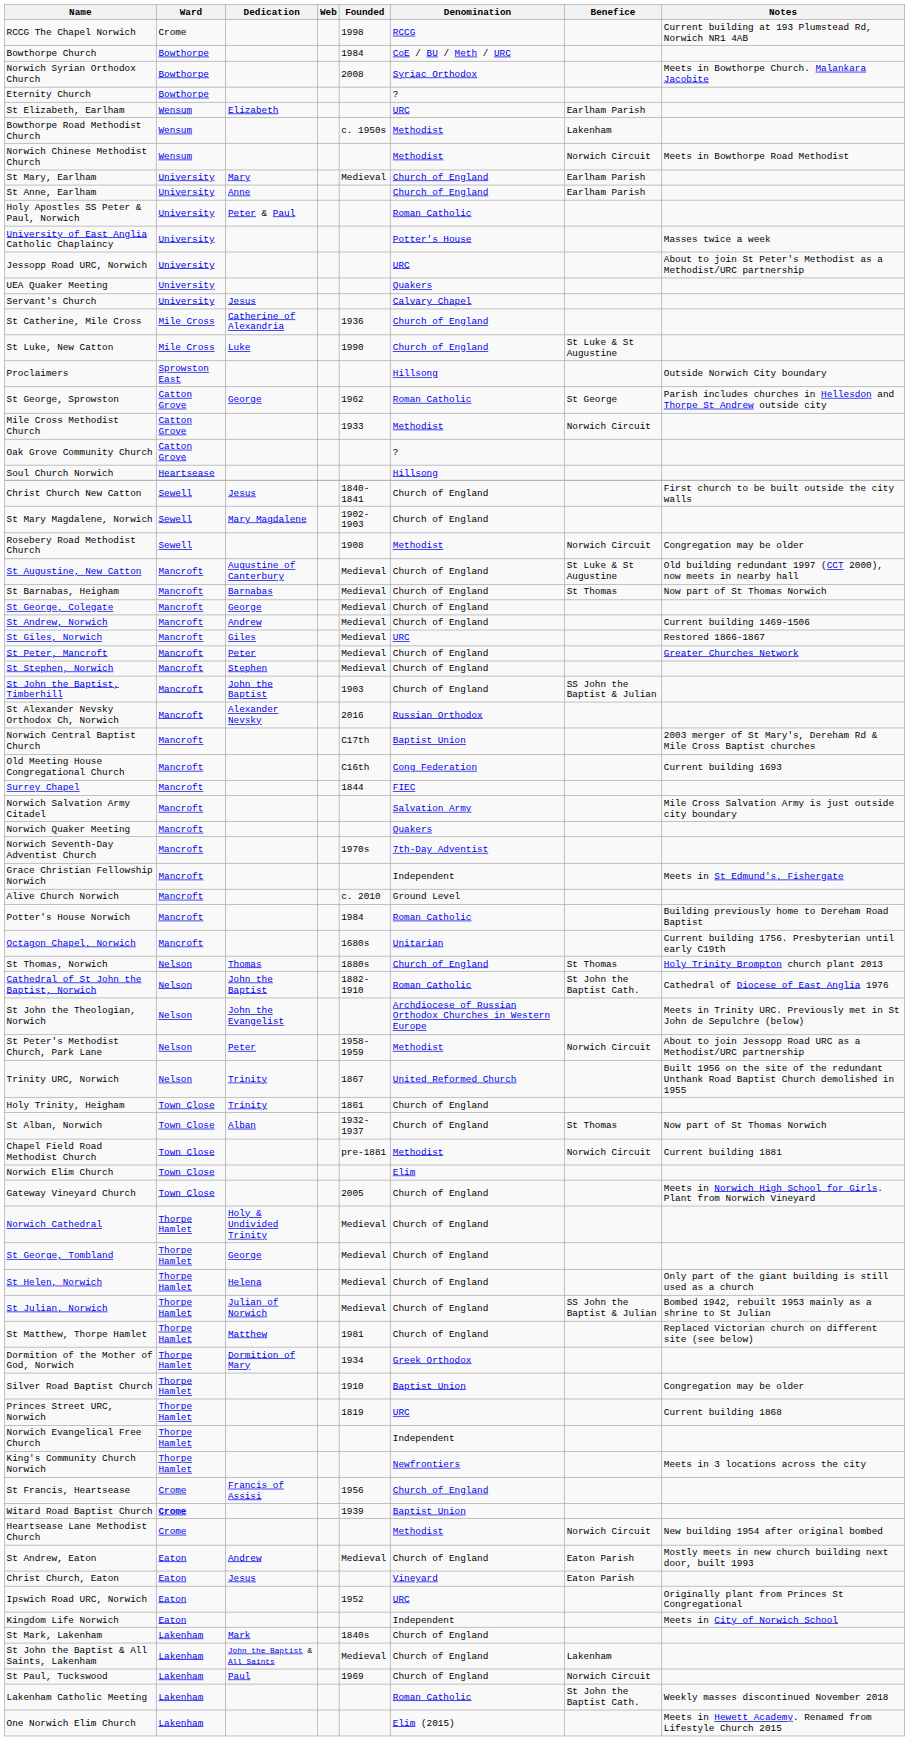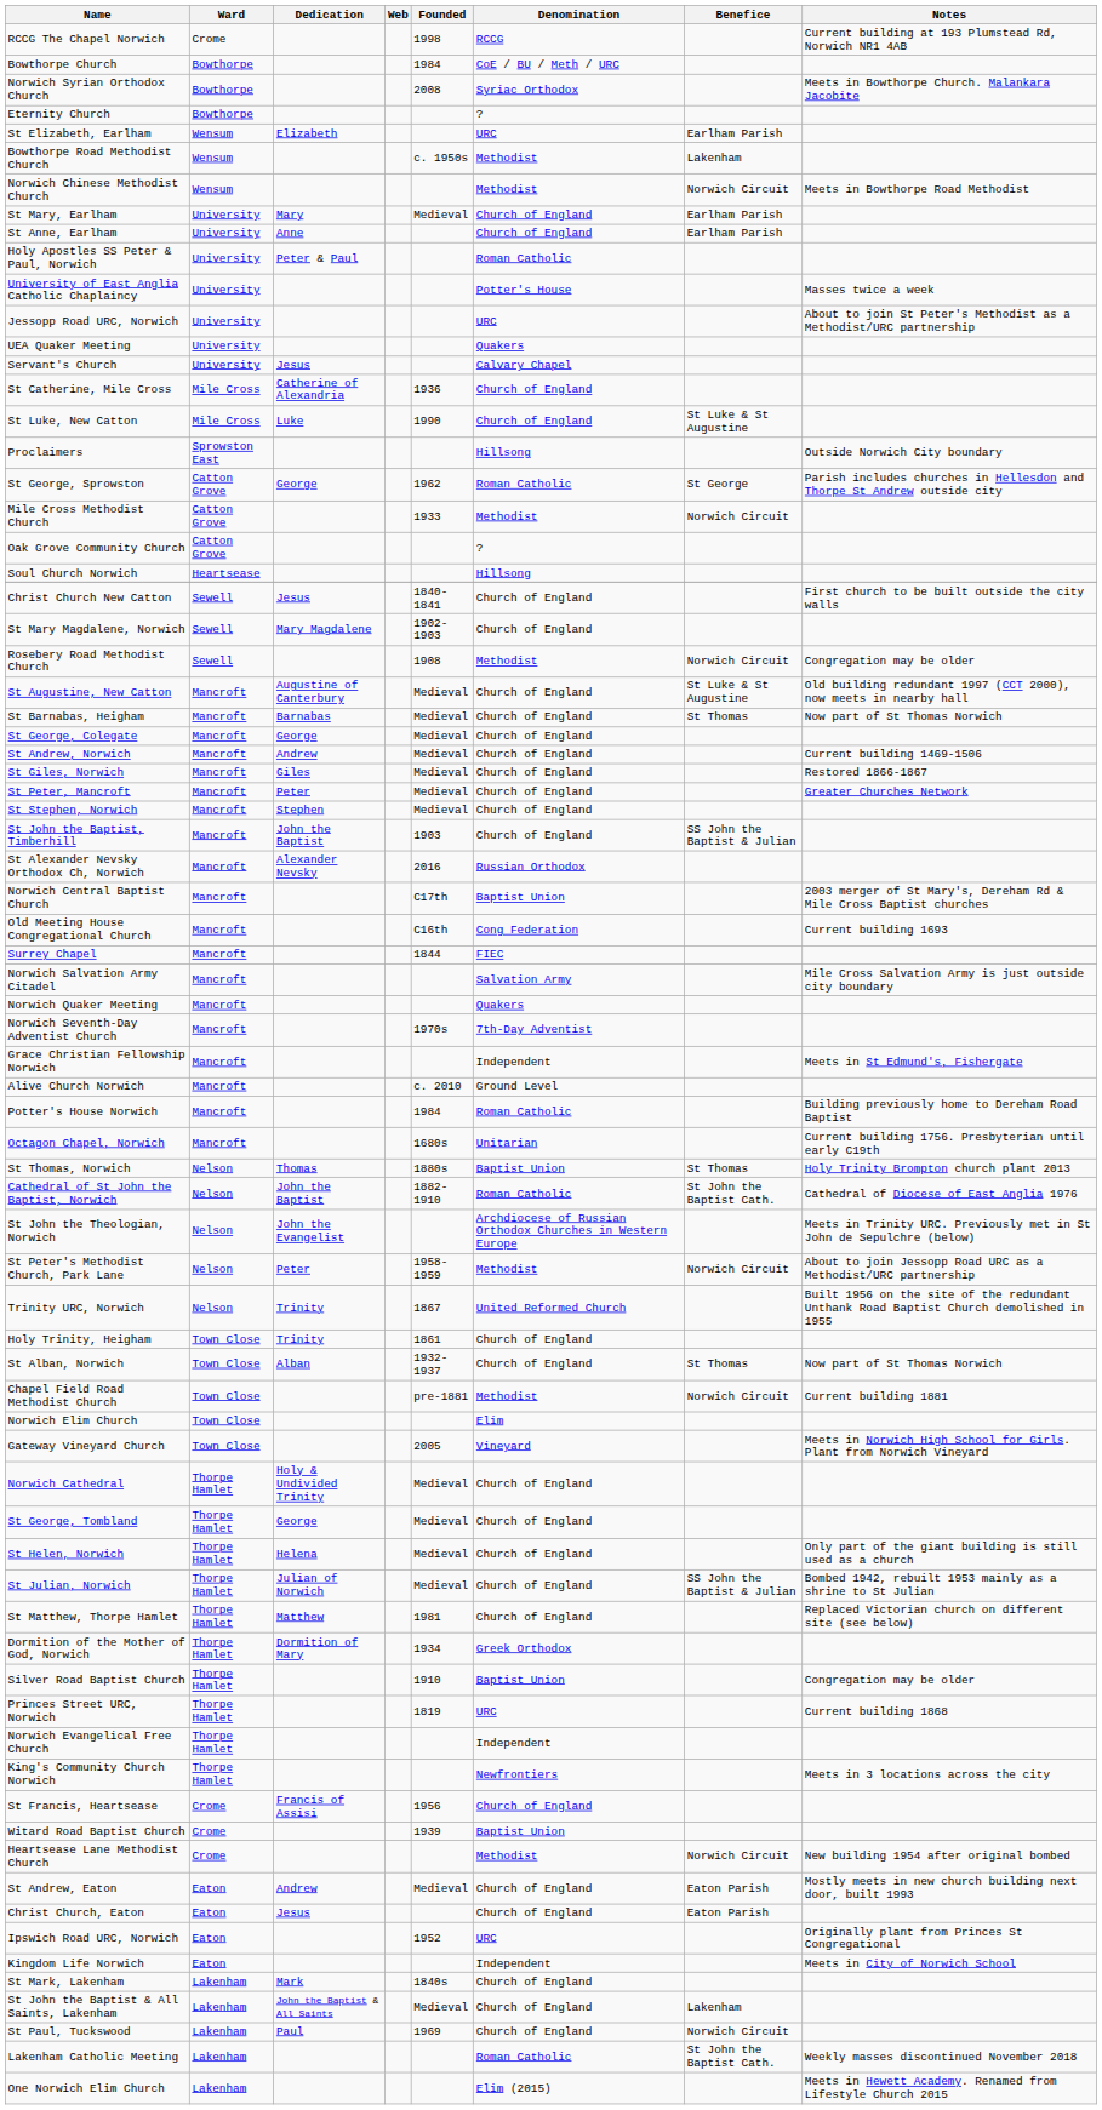St Giles, Norwich | Denomination: URC -> Church of England
St Thomas, Norwich | Denomination: Church of England -> Baptist Union
Gateway Vineyard Church | Denomination: Church of England -> Vineyard
Witard Road Baptist Church | Ward: bold -> normal
Christ Church, Eaton | Denomination: Vineyard -> Church of England
